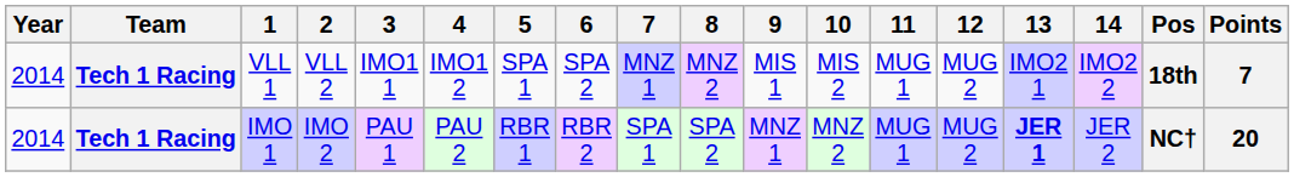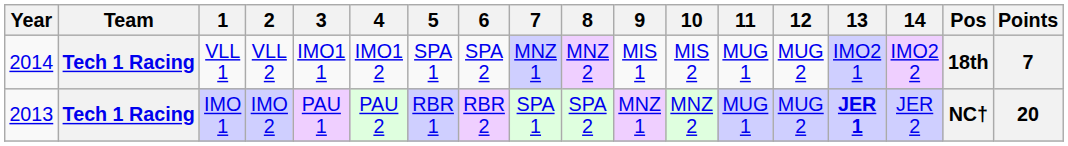IMO 1 | Year: 2014 -> 2013
